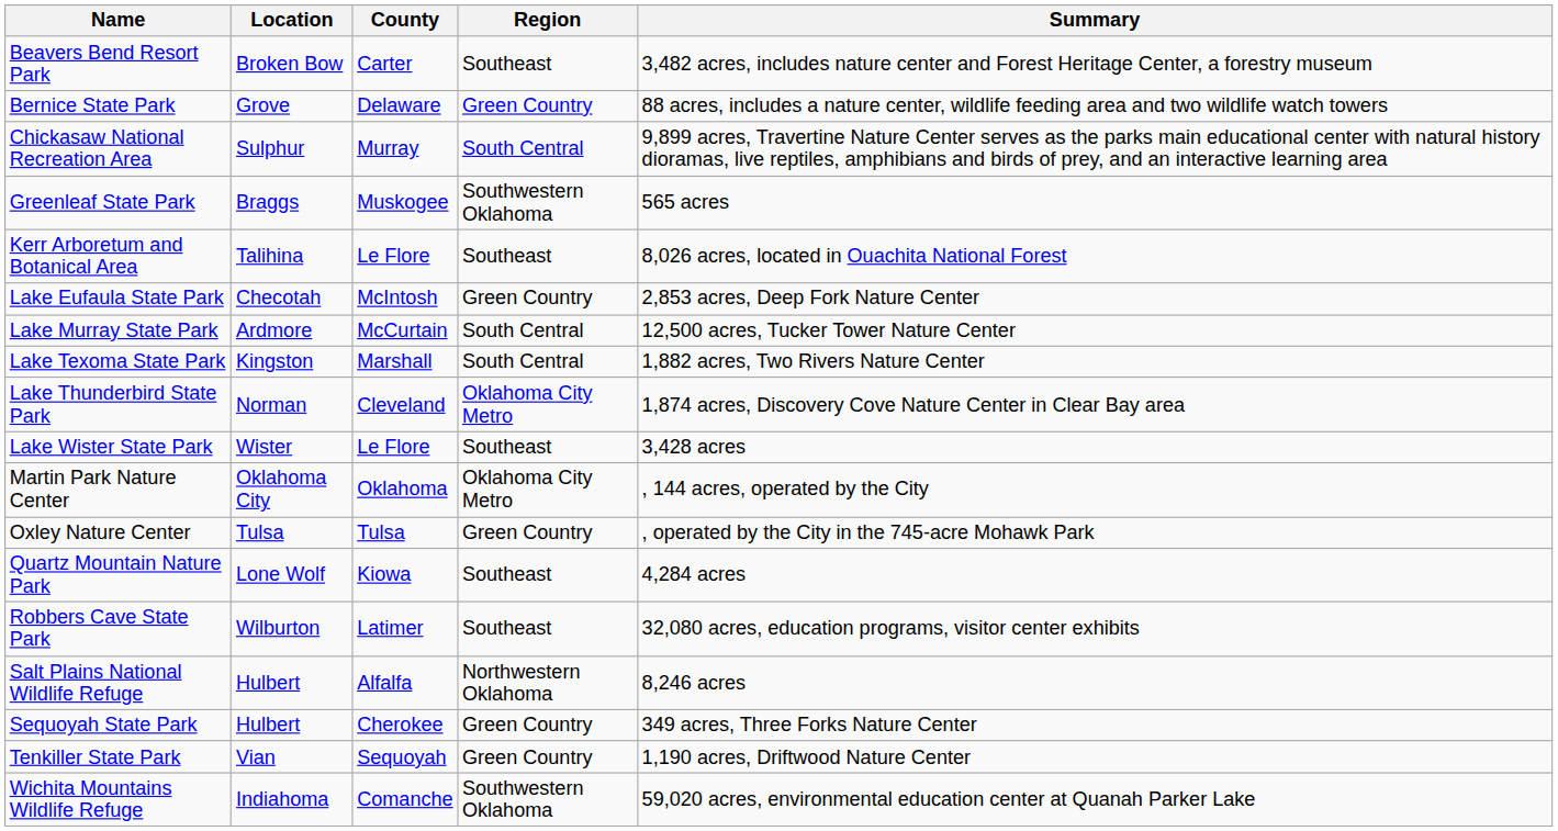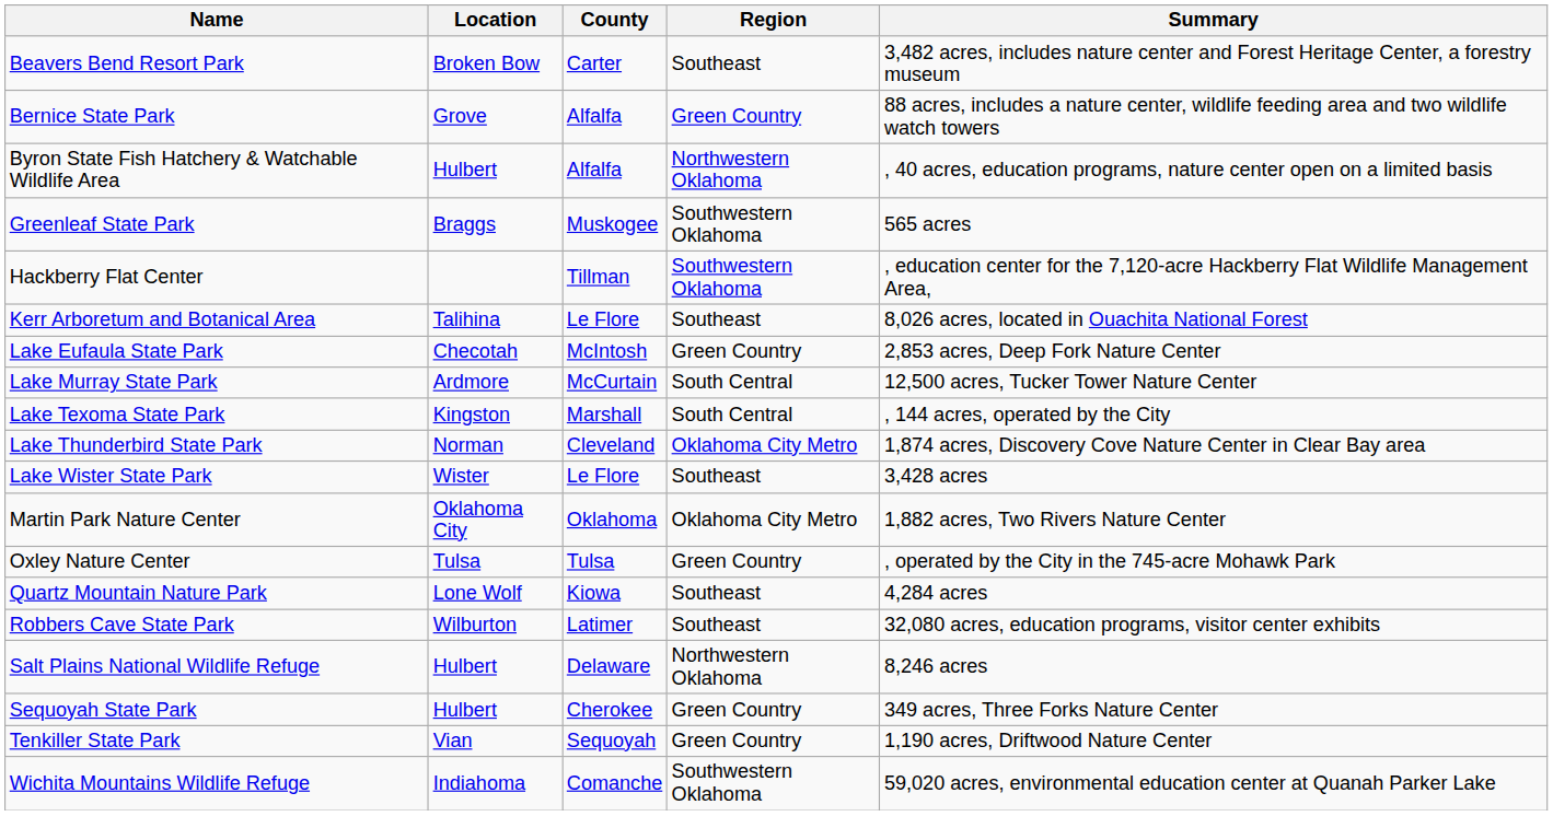Bernice State Park | County: Delaware -> Alfalfa
+ row: Byron State Fish Hatchery & Watchable Wildlife Area | Hulbert | Alfalfa | Northwestern Oklahoma | , 40 acres, education programs, nature center open on a limited basis
- row: Chickasaw National Recreation Area | Sulphur | Murray | South Central | 9,899 acres, Travertine Nature Center serves as the parks main educational center with natural history dioramas, live reptiles, amphibians and birds of prey, and an interactive learning area
+ row: Hackberry Flat Center | Tillman | Southwestern Oklahoma | , education center for the 7,120-acre Hackberry Flat Wildlife Management Area,
Lake Texoma State Park | Summary: 1,882 acres, Two Rivers Nature Center -> , 144 acres, operated by the City
Martin Park Nature Center | Summary: , 144 acres, operated by the City -> 1,882 acres, Two Rivers Nature Center
Salt Plains National Wildlife Refuge | County: Alfalfa -> Delaware
